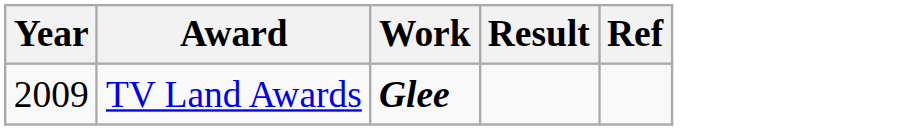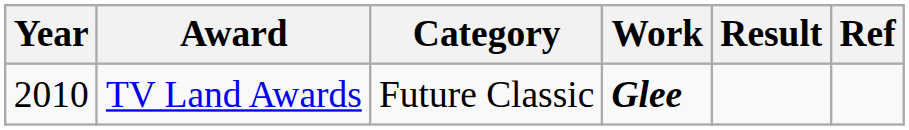+ column: Category | Future Classic
TV Land Awards | Year: 2009 -> 2010
